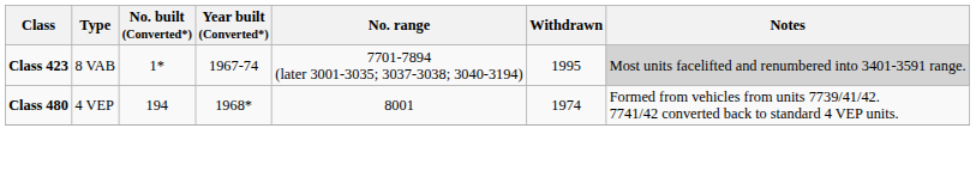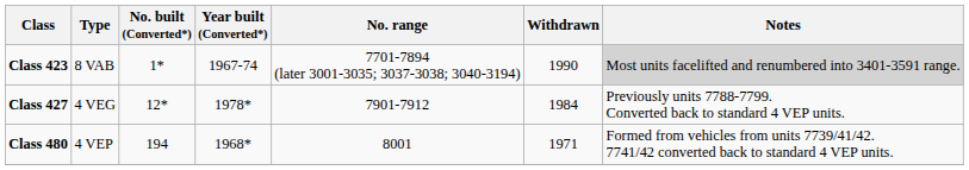Class 423 | Withdrawn: 1995 -> 1990
+ row: Class 427 | 4 VEG | 12* | 1978* | 7901-7912 | 1984 | Previously units 7788-7799. Converted back to standard 4 VEP units.
Class 480 | Withdrawn: 1974 -> 1971
